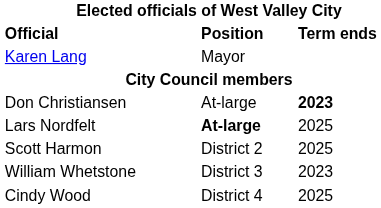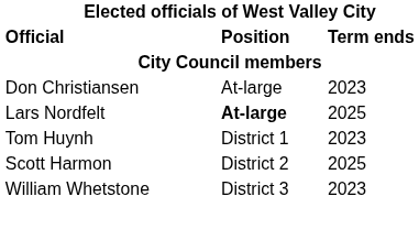- row: Karen Lang | Mayor
Don Christiansen | column 3: bold -> normal
+ row: Tom Huynh | District 1 | 2023
- row: Cindy Wood | District 4 | 2025
